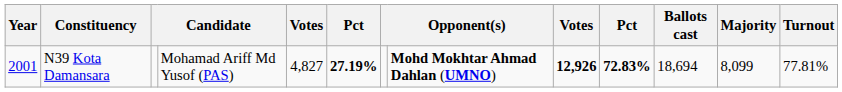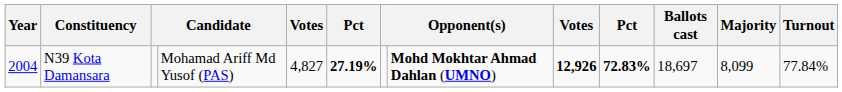N39 Kota Damansara | Year: 2001 -> 2004
N39 Kota Damansara | Ballots cast: 18,694 -> 18,697
N39 Kota Damansara | Turnout: 77.81% -> 77.84%
